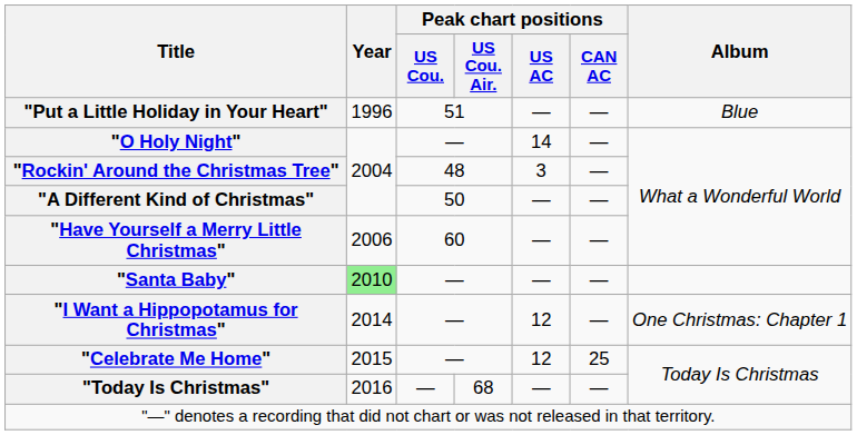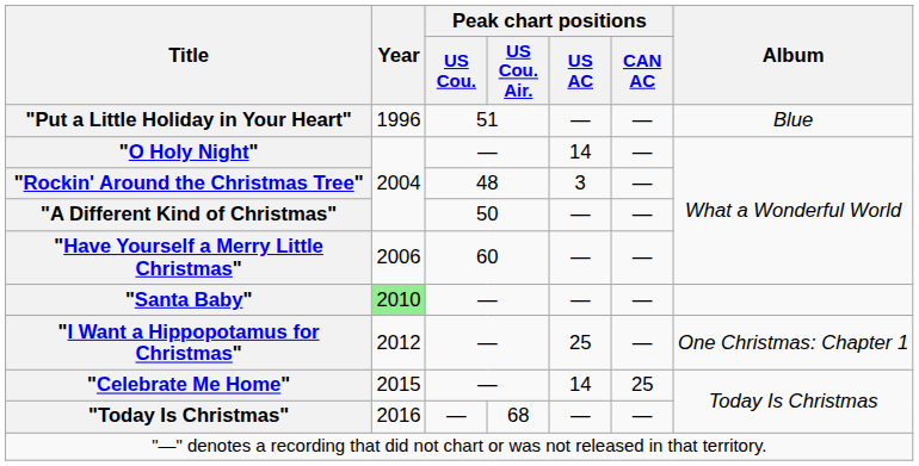"I Want a Hippopotamus for Christmas" | Year: 2014 -> 2012
"I Want a Hippopotamus for Christmas" | Peak chart positions / US AC: 12 -> 25
"Celebrate Me Home" | Peak chart positions / US AC: 12 -> 14
